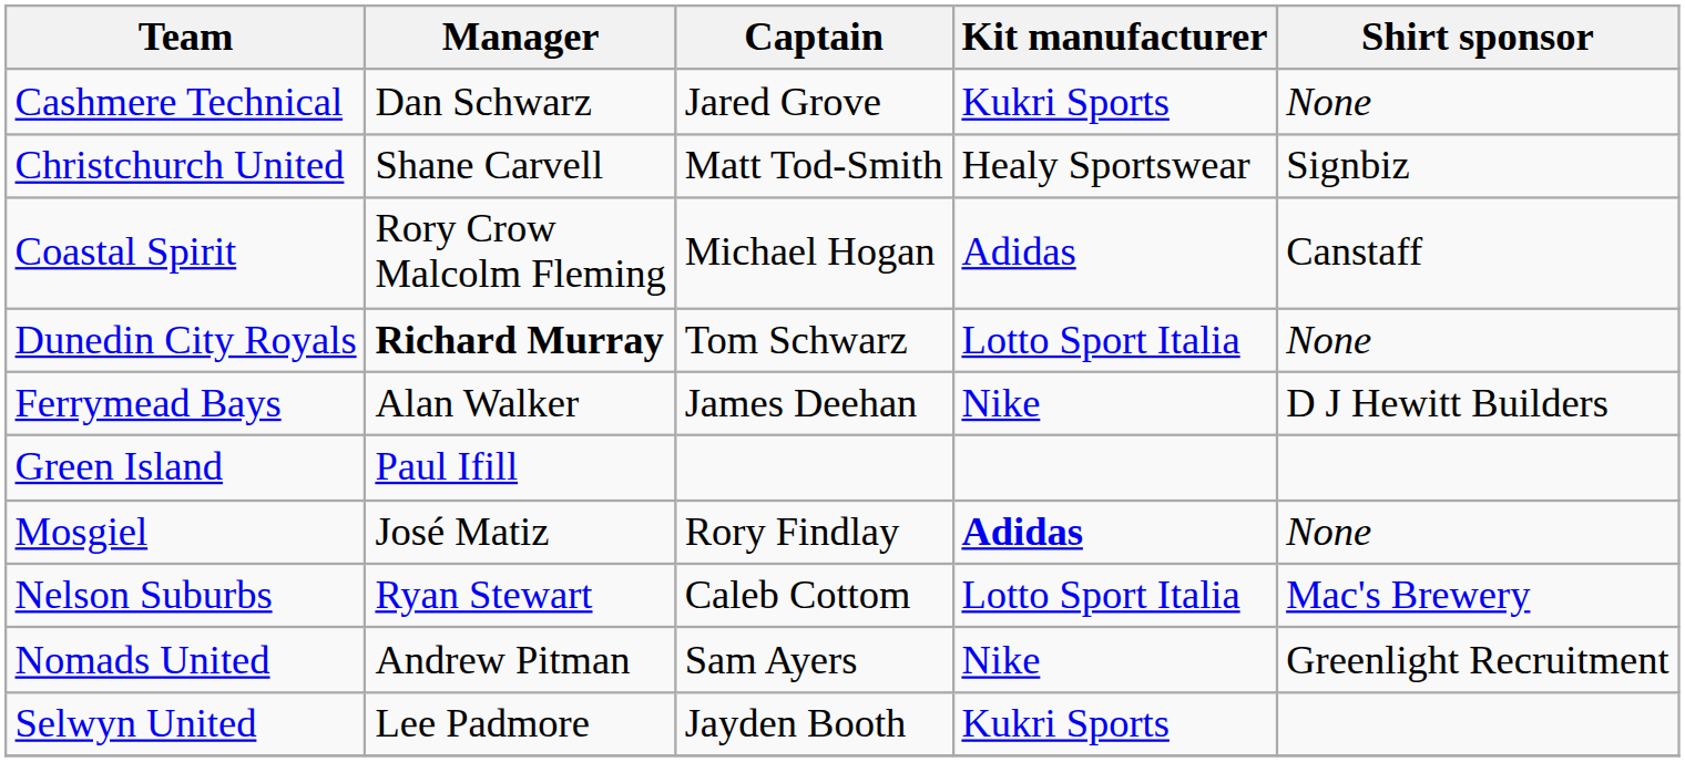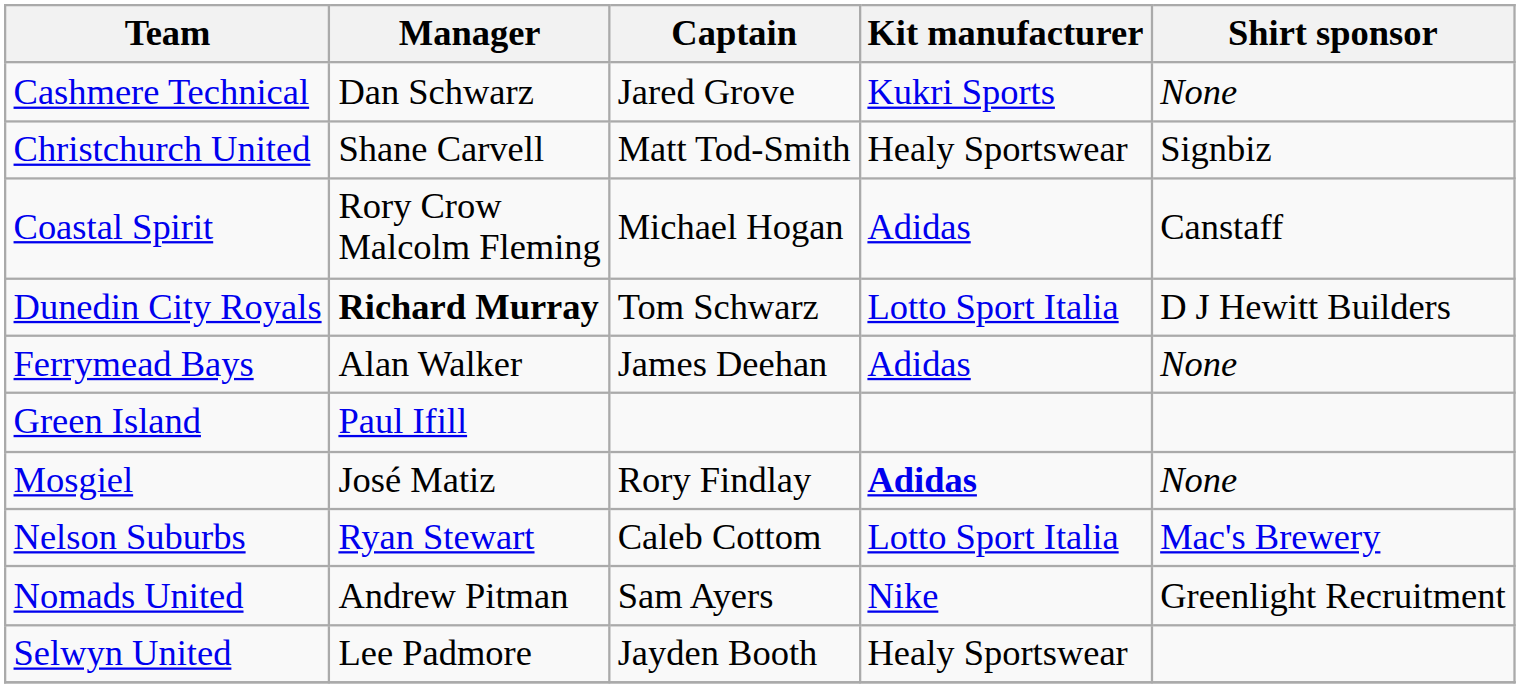Dunedin City Royals | Shirt sponsor: None -> D J Hewitt Builders
Ferrymead Bays | Kit manufacturer: Nike -> Adidas
Ferrymead Bays | Shirt sponsor: D J Hewitt Builders -> None
Selwyn United | Kit manufacturer: Kukri Sports -> Healy Sportswear
